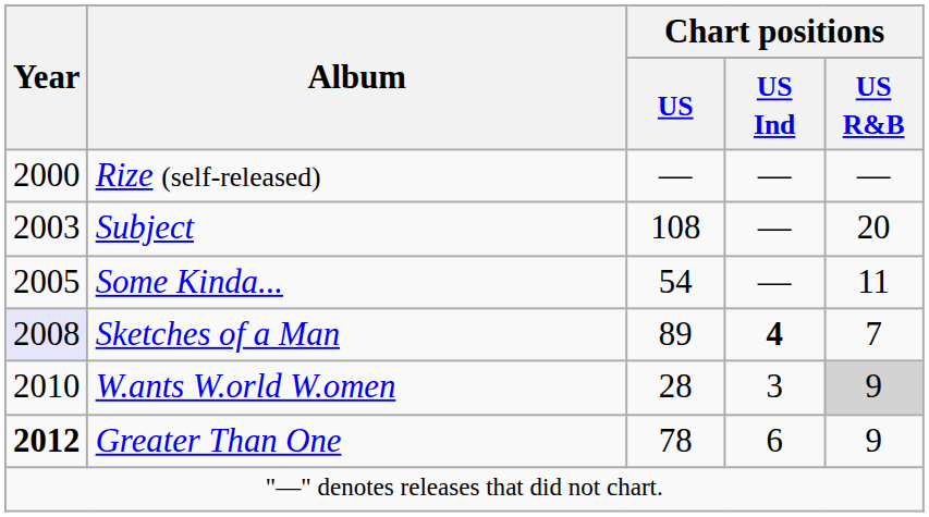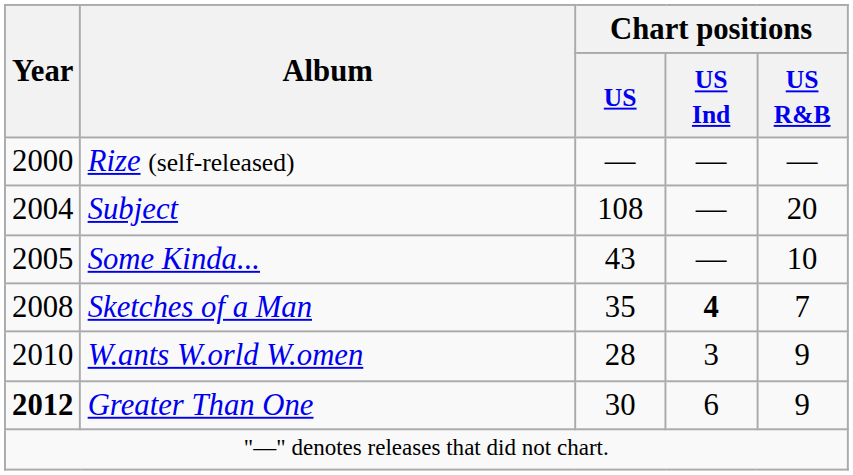Subject | Year: 2003 -> 2004
Some Kinda... | Chart positions / US: 54 -> 43
Some Kinda... | Chart positions / US R&B: 11 -> 10
Sketches of a Man | Year: lavender background -> no background
Sketches of a Man | Chart positions / US: 89 -> 35
W.ants W.orld W.omen | Chart positions / US R&B: lightgrey background -> no background
Greater Than One | Chart positions / US: 78 -> 30
